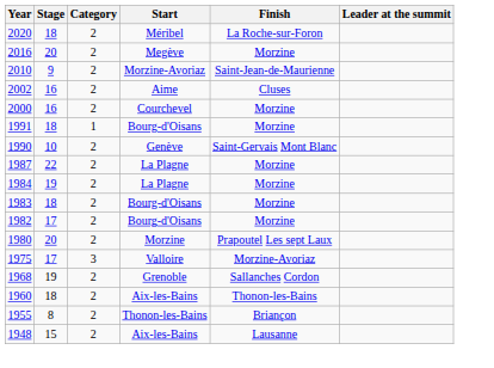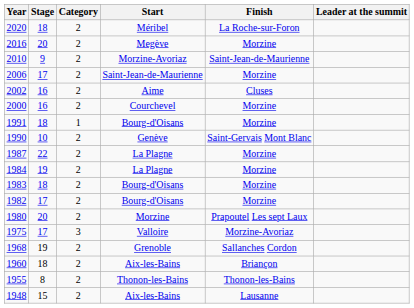+ row: 2006 | 17 | 2 | Saint-Jean-de-Maurienne | Morzine
1960 | Finish: Thonon-les-Bains -> Briançon
1955 | Finish: Briançon -> Thonon-les-Bains
